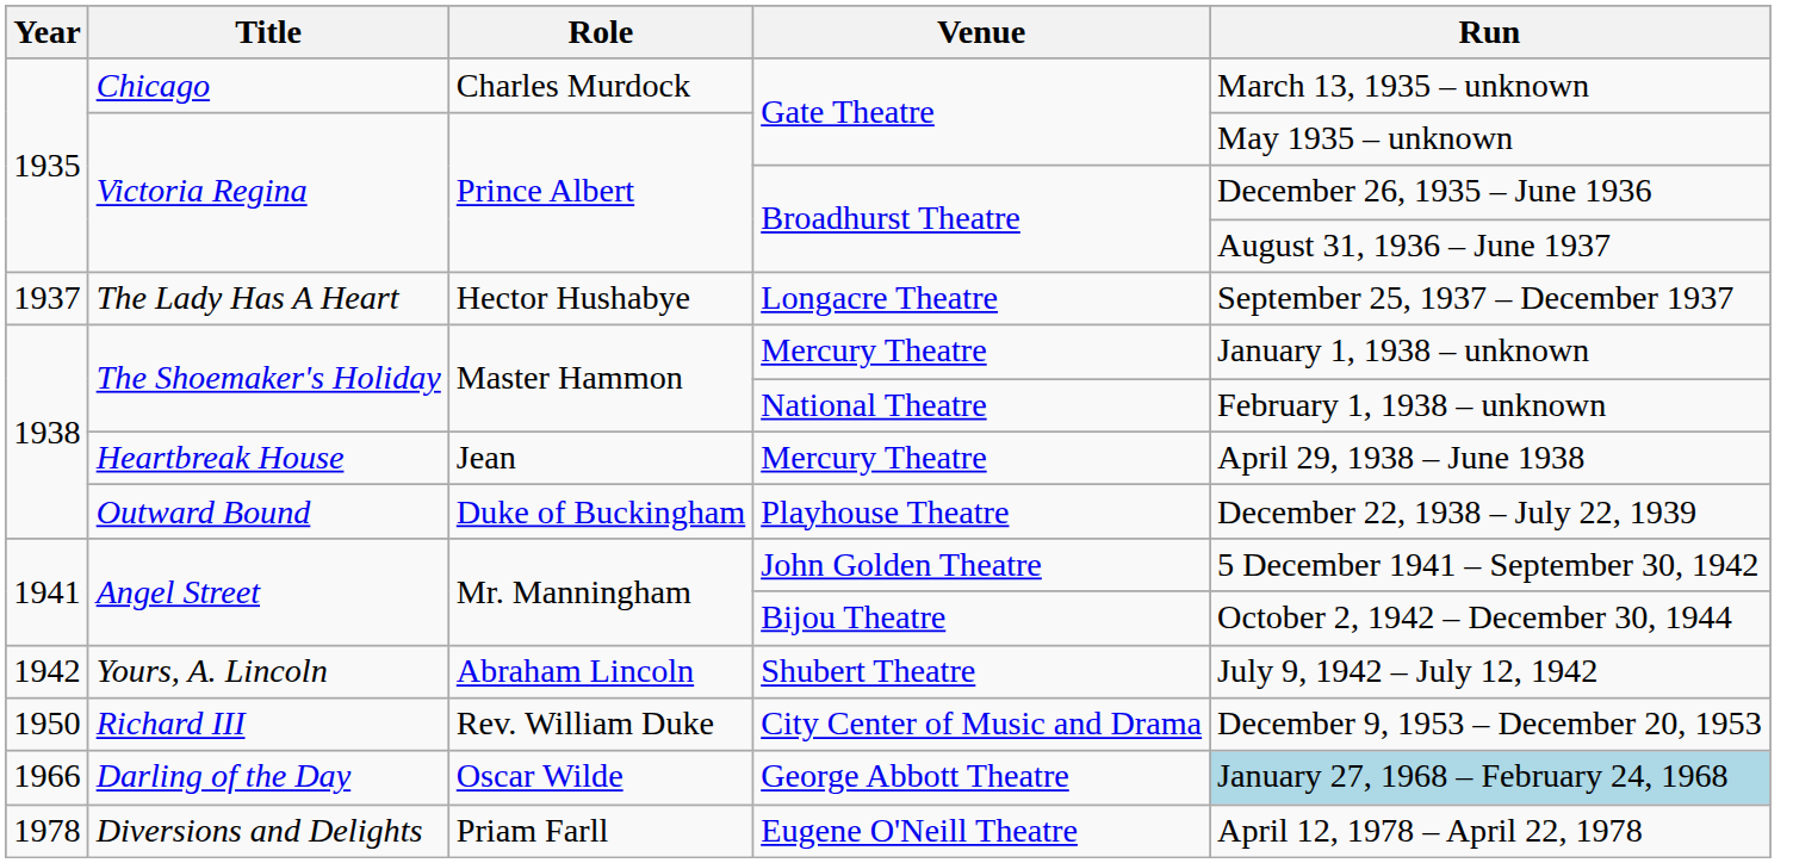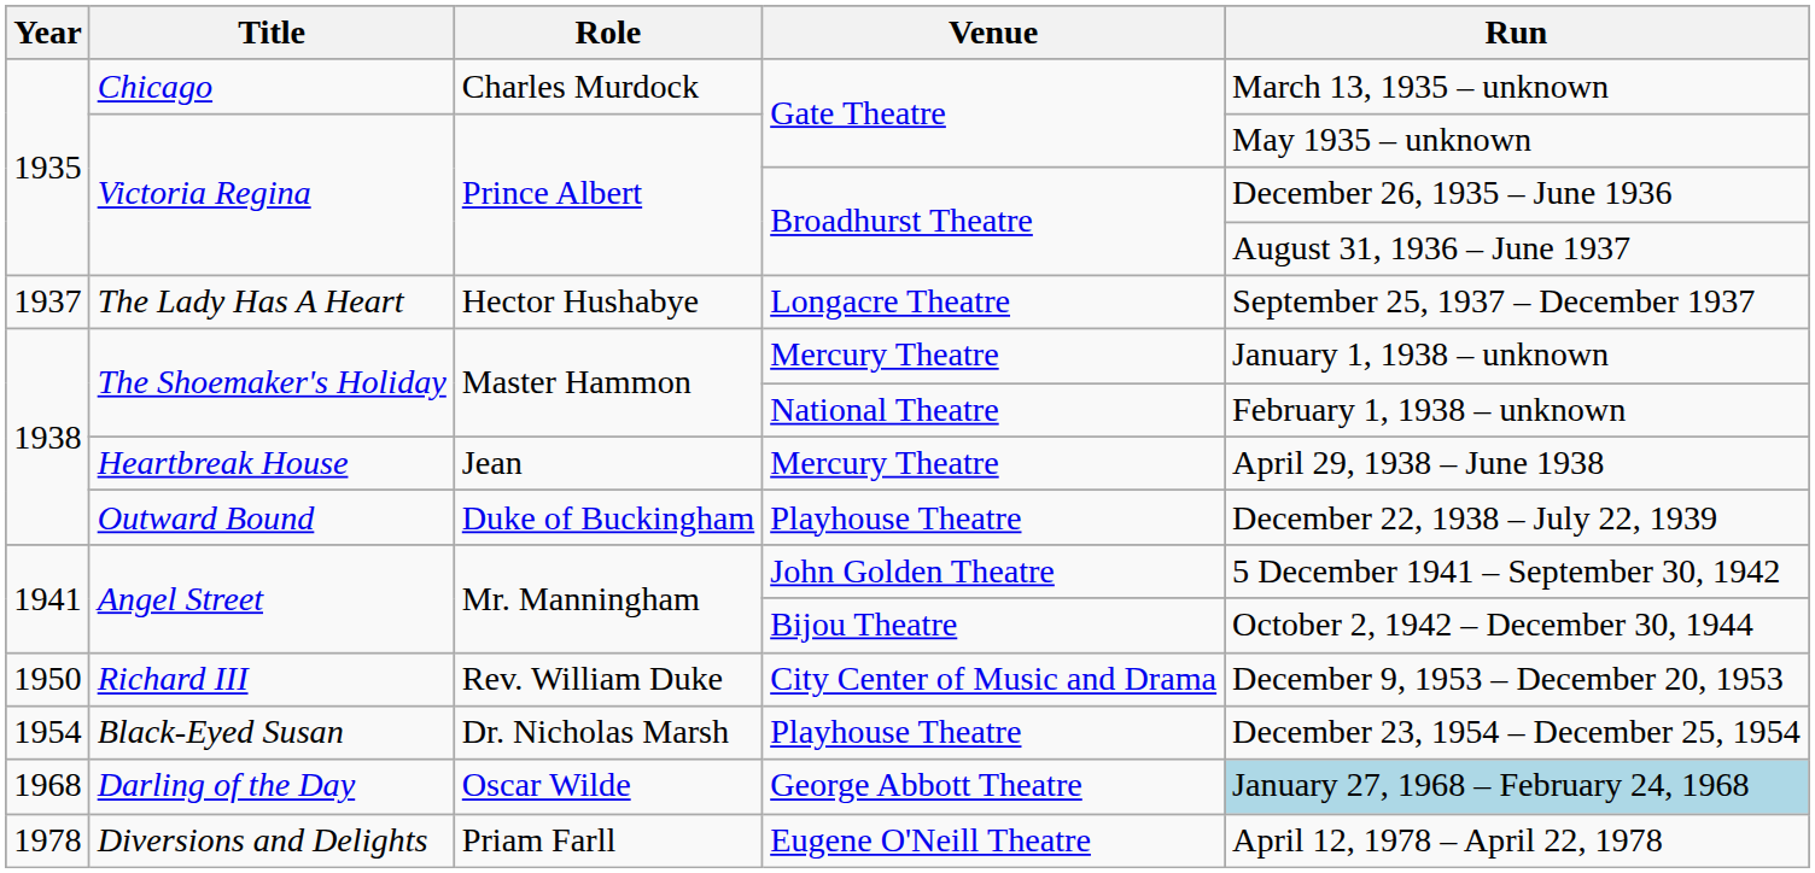- row: 1942 | Yours, A. Lincoln | Abraham Lincoln | Shubert Theatre | July 9, 1942 – July 12, 1942
+ row: 1954 | Black-Eyed Susan | Dr. Nicholas Marsh | Playhouse Theatre | December 23, 1954 – December 25, 1954
Darling of the Day | Year: 1966 -> 1968
